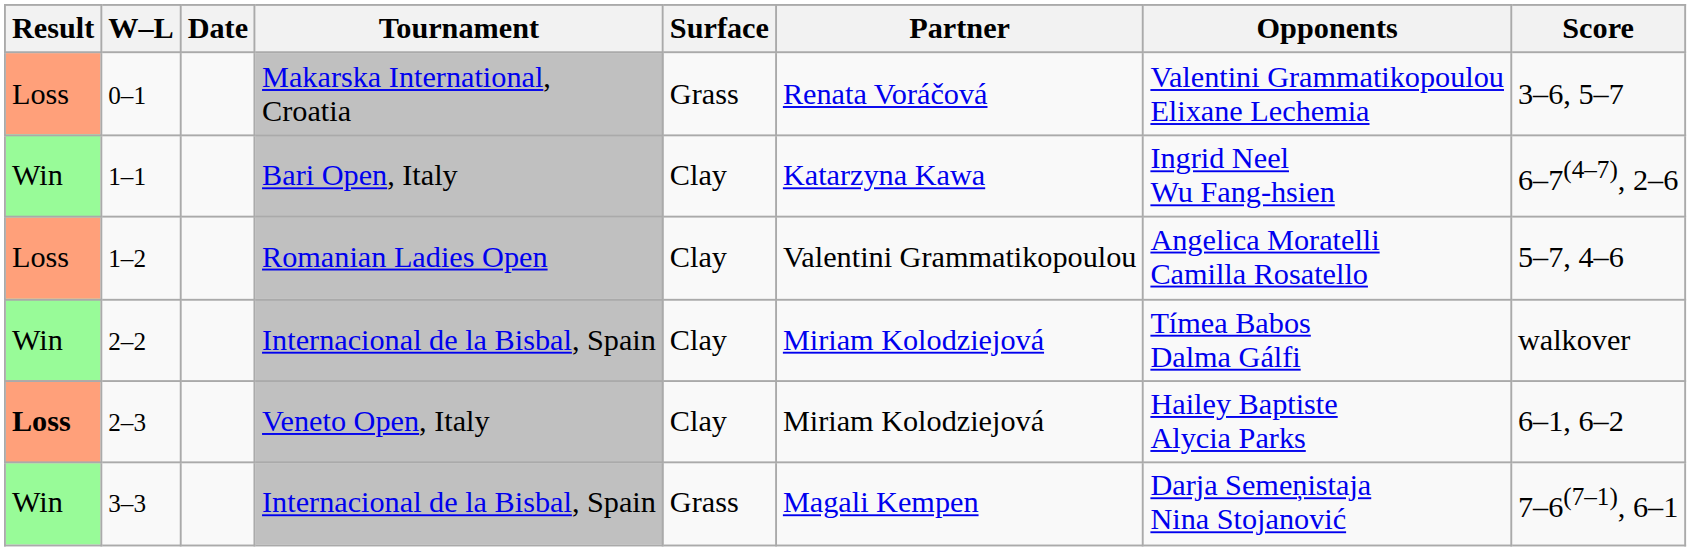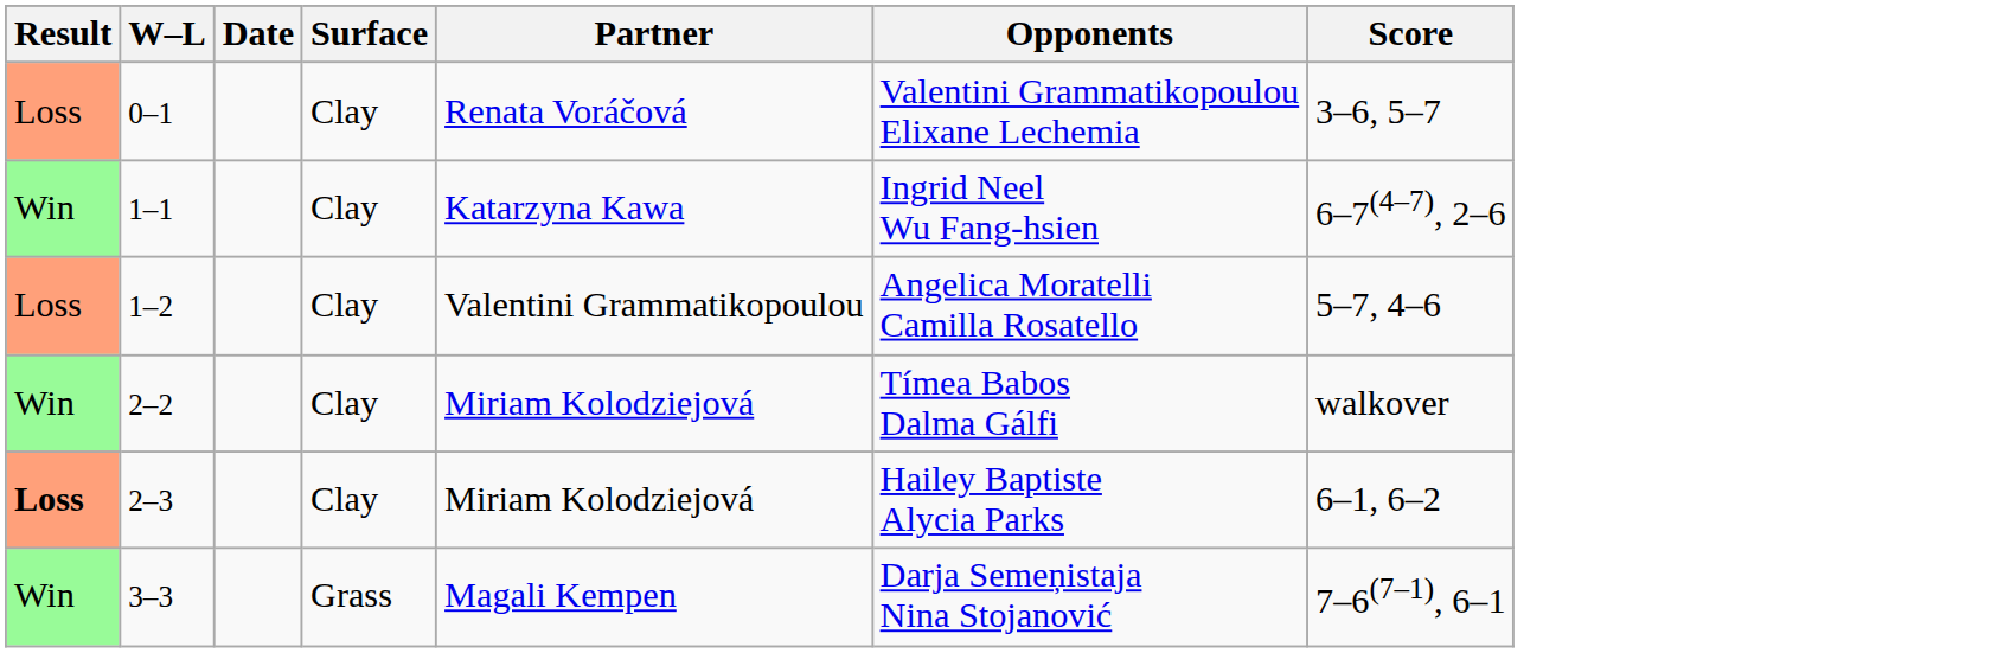- column: Tournament | Makarska International, Croatia | Bari Open, Italy | Romanian Ladies Open | Internacional de la Bisbal, Spain | Veneto Open, Italy | Internacional de la Bisbal, Spain
0–1 | Surface: Grass -> Clay
